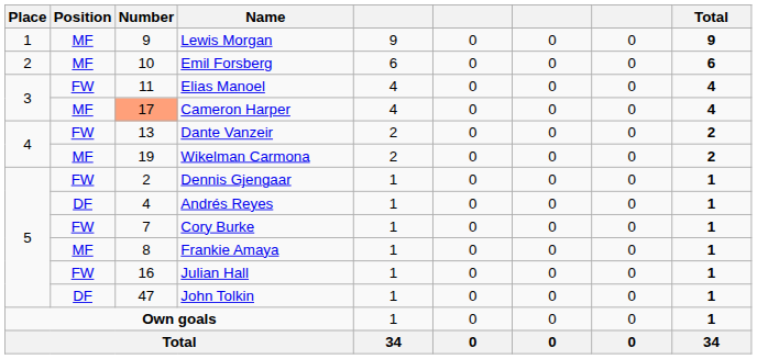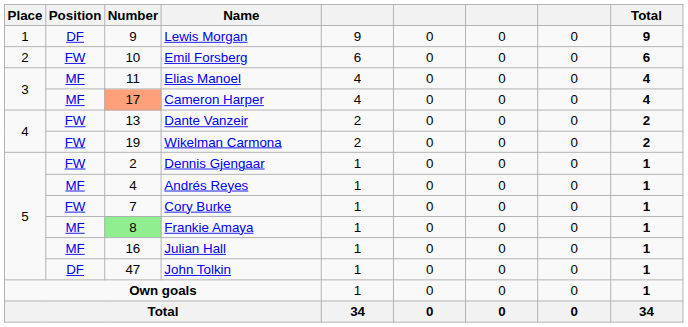Lewis Morgan | Position: MF -> DF
Emil Forsberg | Position: MF -> FW
Elias Manoel | Position: FW -> MF
Wikelman Carmona | Position: MF -> FW
Andrés Reyes | Position: DF -> MF
Frankie Amaya | Number: no background -> lightgreen background
Julian Hall | Position: FW -> MF
